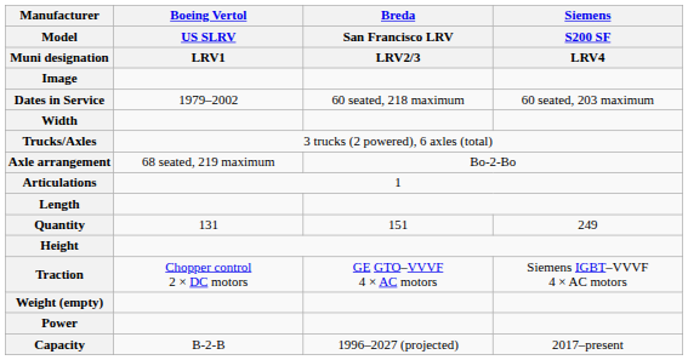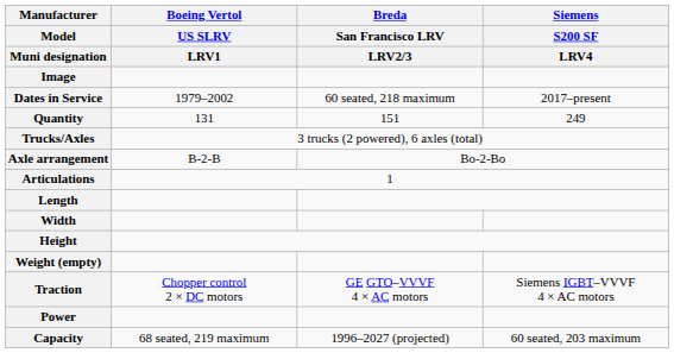Dates in Service | Siemens / S200 SF / LRV4: 60 seated, 203 maximum -> 2017–present
rows swapped: Quantity <-> Width
Axle arrangement | Boeing Vertol / US SLRV / LRV1: 68 seated, 219 maximum -> B-2-B
rows swapped: Weight (empty) <-> Traction
Capacity | Boeing Vertol / US SLRV / LRV1: B-2-B -> 68 seated, 219 maximum
Capacity | Siemens / S200 SF / LRV4: 2017–present -> 60 seated, 203 maximum
